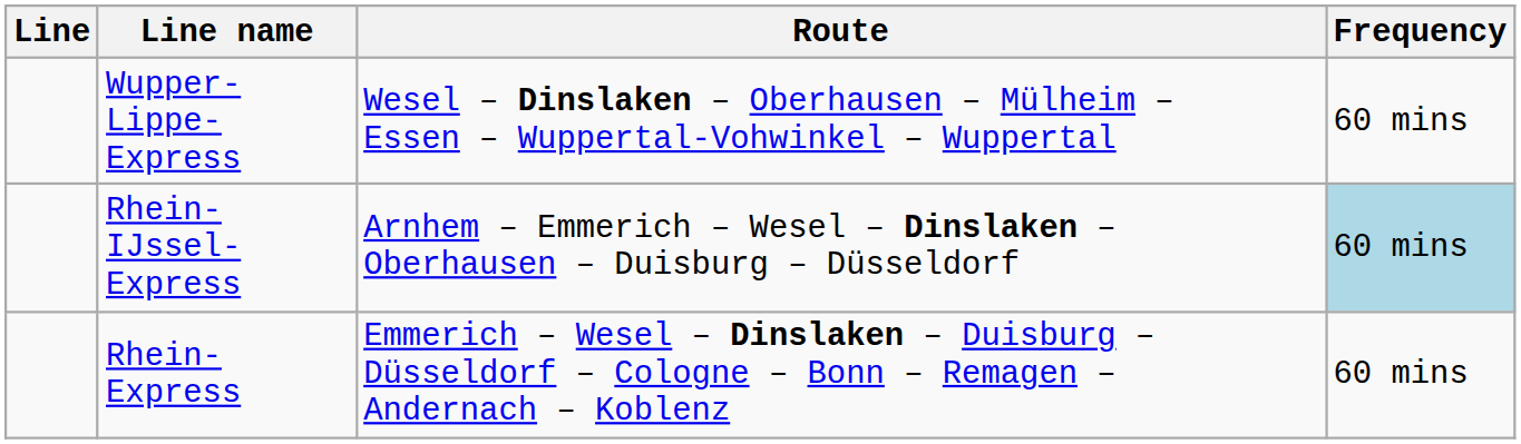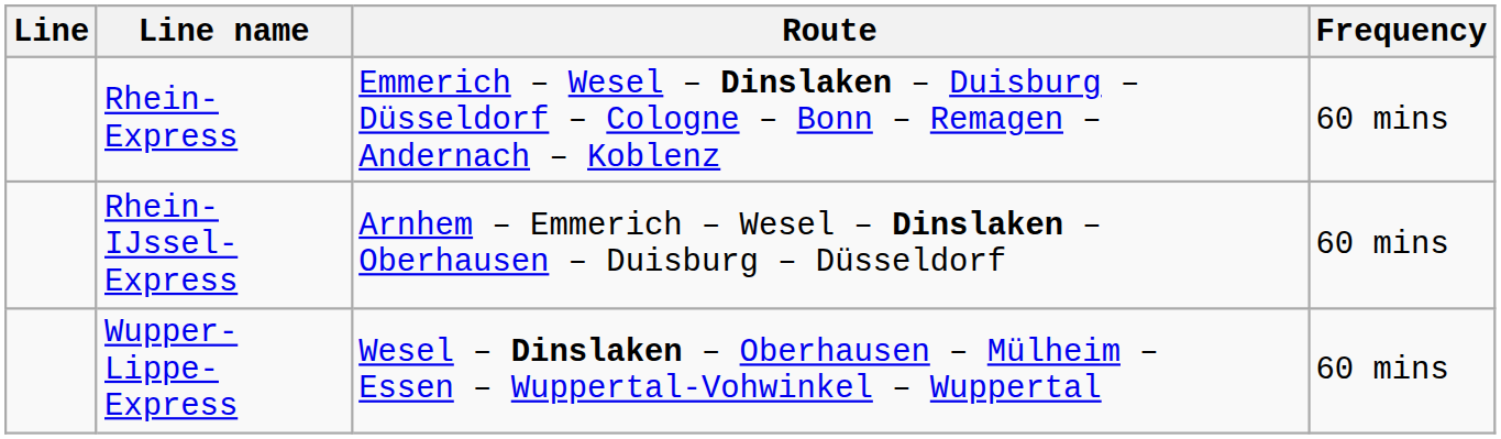rows swapped: Rhein-Express <-> Wupper-Lippe-Express
Rhein-IJssel-Express | Frequency: lightblue background -> no background
